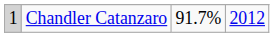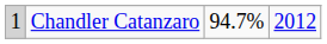Chandler Catanzaro | column 3: 91.7% -> 94.7%
